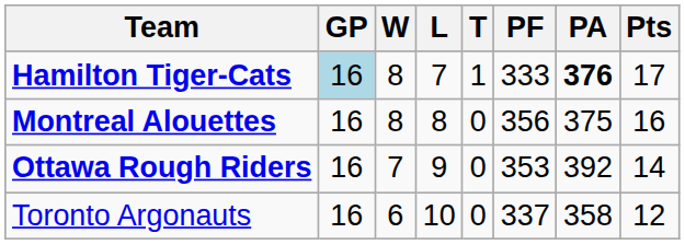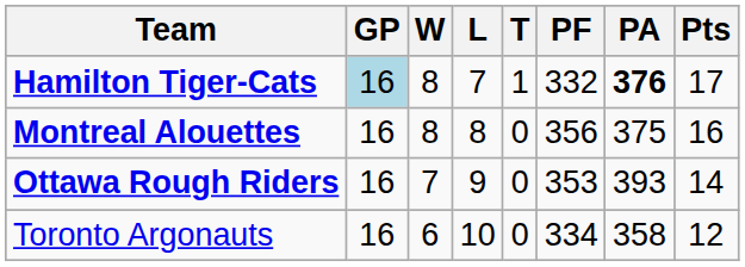Hamilton Tiger-Cats | PF: 333 -> 332
Ottawa Rough Riders | PA: 392 -> 393
Toronto Argonauts | PF: 337 -> 334
